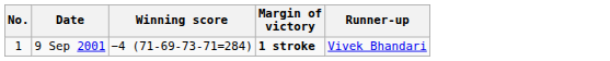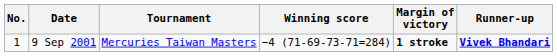+ column: Tournament | Mercuries Taiwan Masters
9 Sep 2001 | Runner-up: normal -> bold
